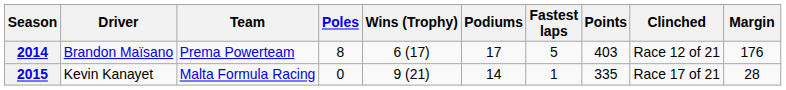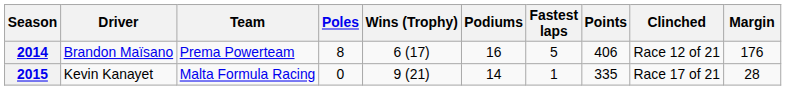2014 | Podiums: 17 -> 16
2014 | Points: 403 -> 406
